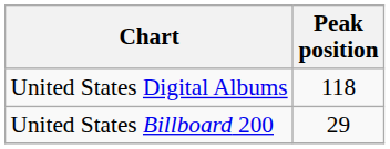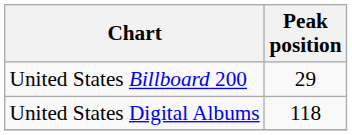rows swapped: United States Billboard 200 <-> United States Digital Albums
